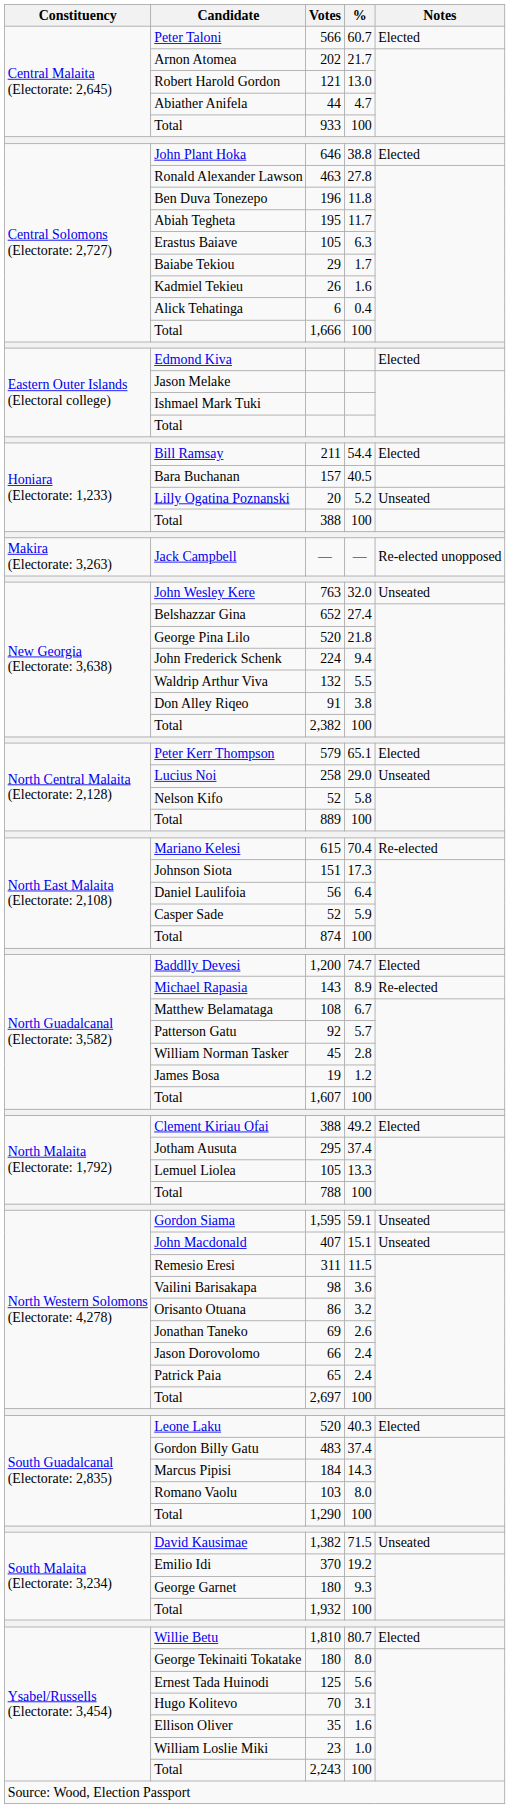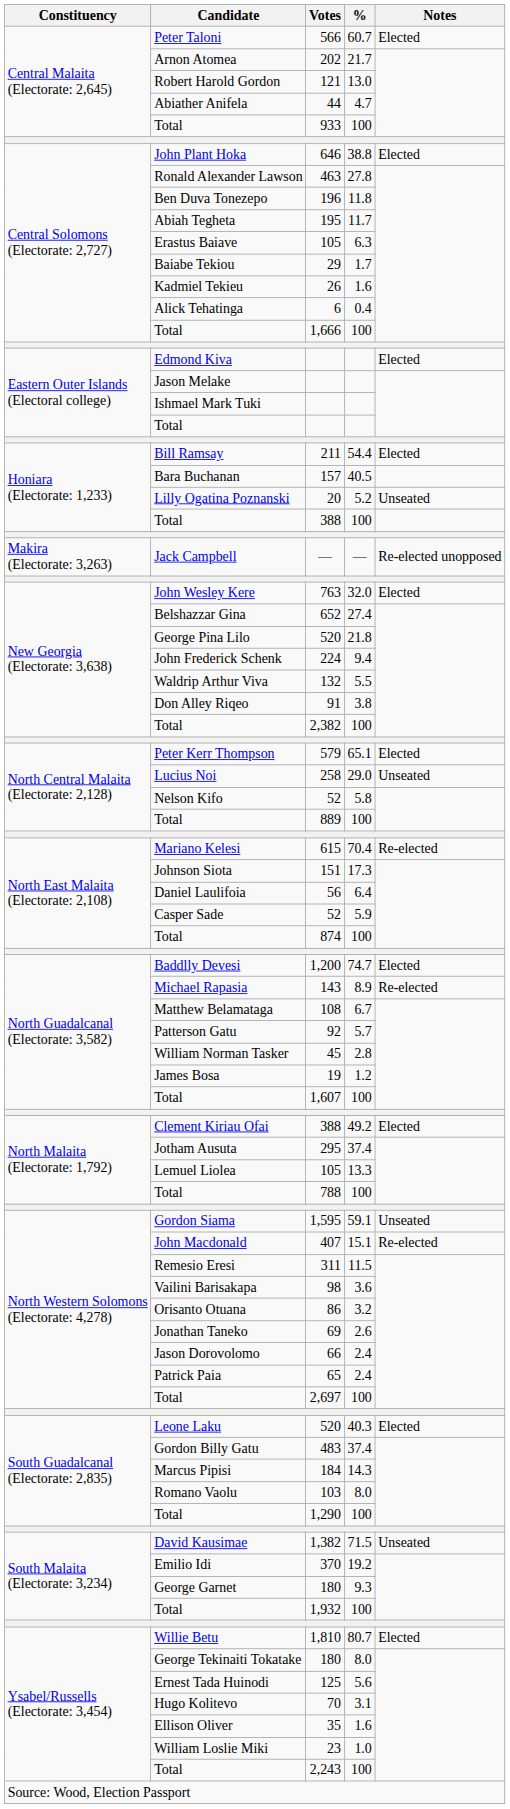763 | Notes: Unseated -> Elected
407 | Notes: Unseated -> Re-elected
